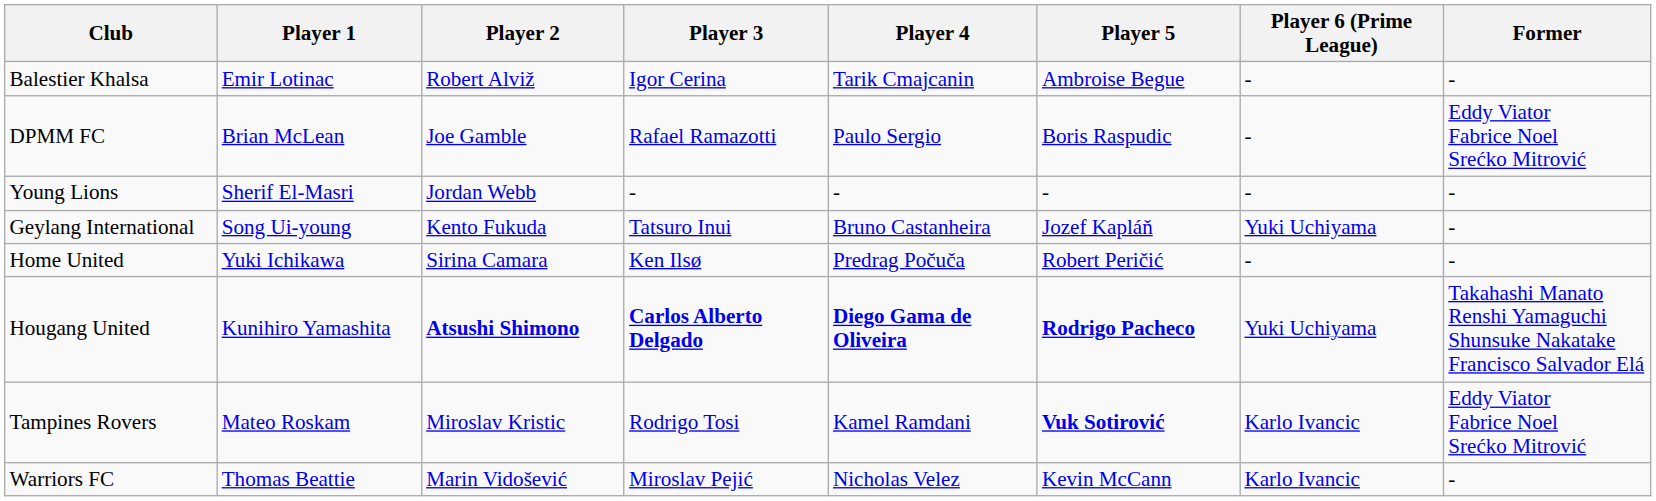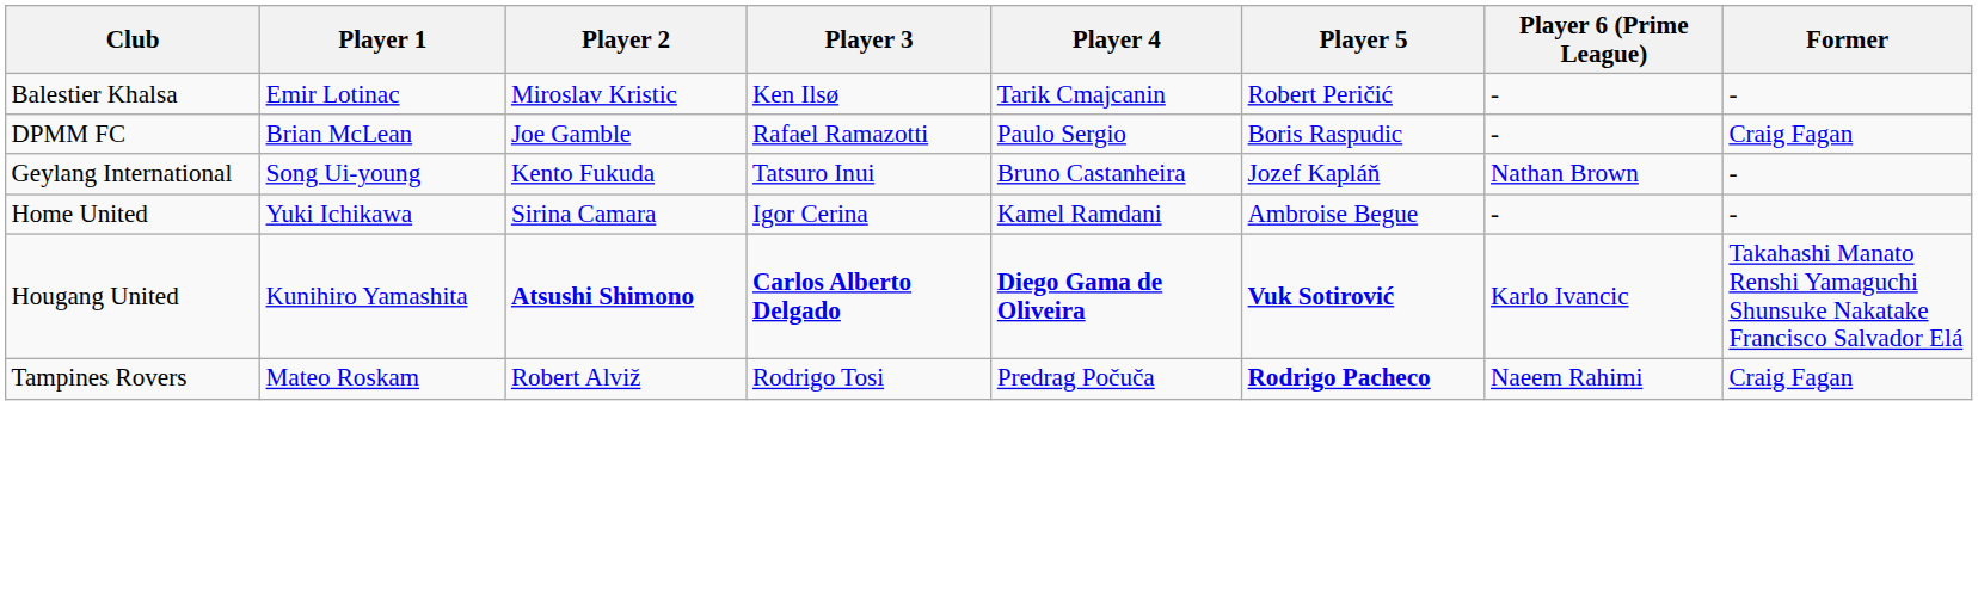Balestier Khalsa | Player 2: Robert Alviž -> Miroslav Kristic
Balestier Khalsa | Player 3: Igor Cerina -> Ken Ilsø
Balestier Khalsa | Player 5: Ambroise Begue -> Robert Peričić
DPMM FC | Former: Eddy Viator Fabrice Noel Srećko Mitrović -> Craig Fagan
- row: Young Lions | Sherif El-Masri | Jordan Webb | - | - | - | - | -
Geylang International | Player 6 (Prime League): Yuki Uchiyama -> Nathan Brown
Home United | Player 3: Ken Ilsø -> Igor Cerina
Home United | Player 4: Predrag Počuča -> Kamel Ramdani
Home United | Player 5: Robert Peričić -> Ambroise Begue
Hougang United | Player 5: Rodrigo Pacheco -> Vuk Sotirović
Hougang United | Player 6 (Prime League): Yuki Uchiyama -> Karlo Ivancic
Tampines Rovers | Player 2: Miroslav Kristic -> Robert Alviž
Tampines Rovers | Player 4: Kamel Ramdani -> Predrag Počuča
Tampines Rovers | Player 5: Vuk Sotirović -> Rodrigo Pacheco
Tampines Rovers | Player 6 (Prime League): Karlo Ivancic -> Naeem Rahimi
Tampines Rovers | Former: Eddy Viator Fabrice Noel Srećko Mitrović -> Craig Fagan
- row: Warriors FC | Thomas Beattie | Marin Vidošević | Miroslav Pejić | Nicholas Velez | Kevin McCann | Karlo Ivancic | -
